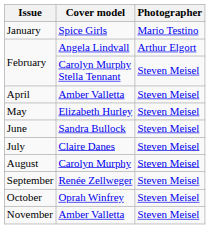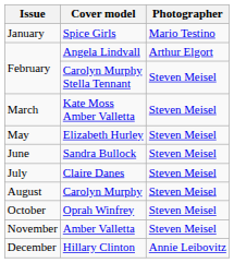+ row: March | Kate Moss Amber Valletta | Steven Meisel
- row: April | Amber Valletta | Steven Meisel
- row: September | Renée Zellweger | Steven Meisel
+ row: December | Hillary Clinton | Annie Leibovitz
